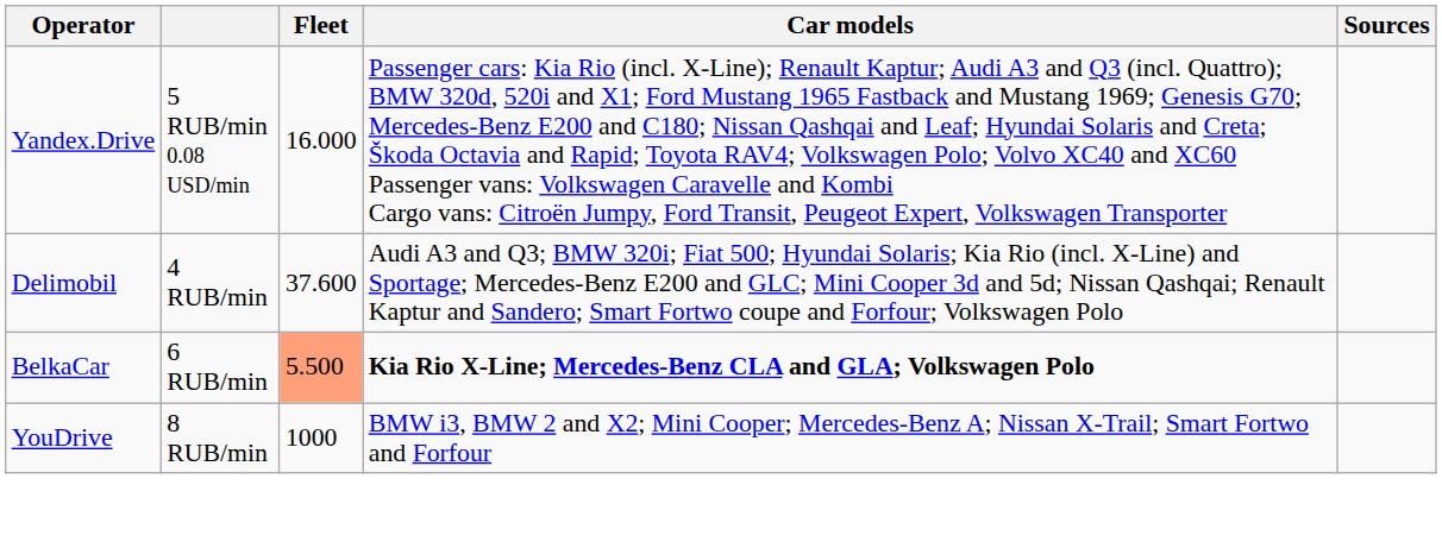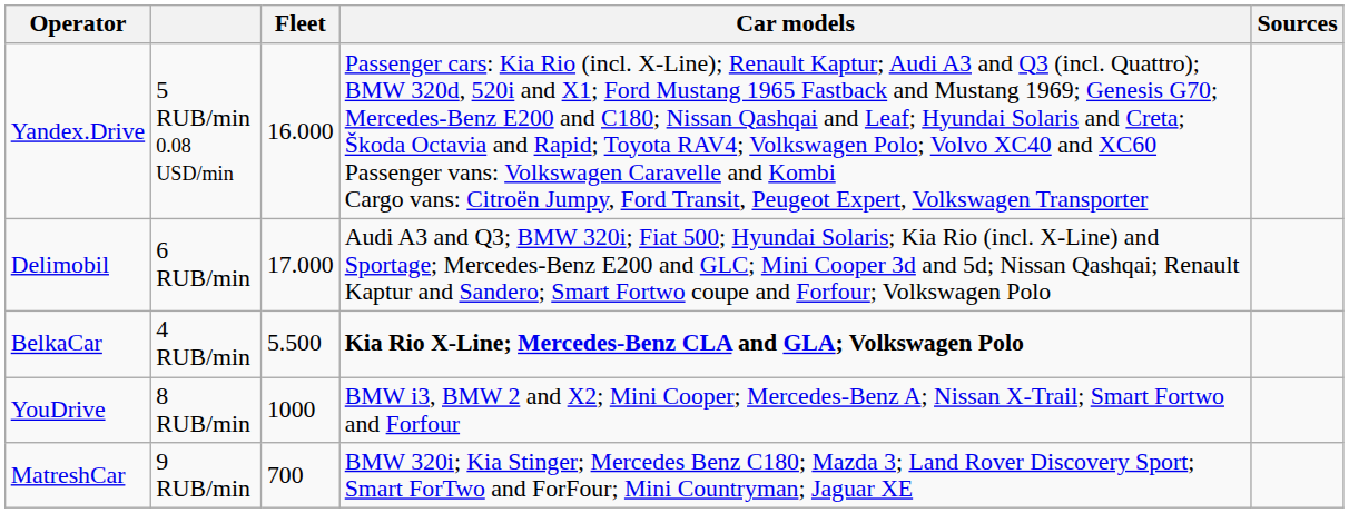Delimobil | column 2: 4 RUB/min -> 6 RUB/min
Delimobil | Fleet: 37.600 -> 17.000
BelkaCar | column 2: 6 RUB/min -> 4 RUB/min
BelkaCar | Fleet: lightsalmon background -> no background
+ row: MatreshCar | 9 RUB/min | 700 | BMW 320i; Kia Stinger; Mercedes Benz C180; Mazda 3; Land Rover Discovery Sport; Smart ForTwo and ForFour; Mini Countryman; Jaguar XE
